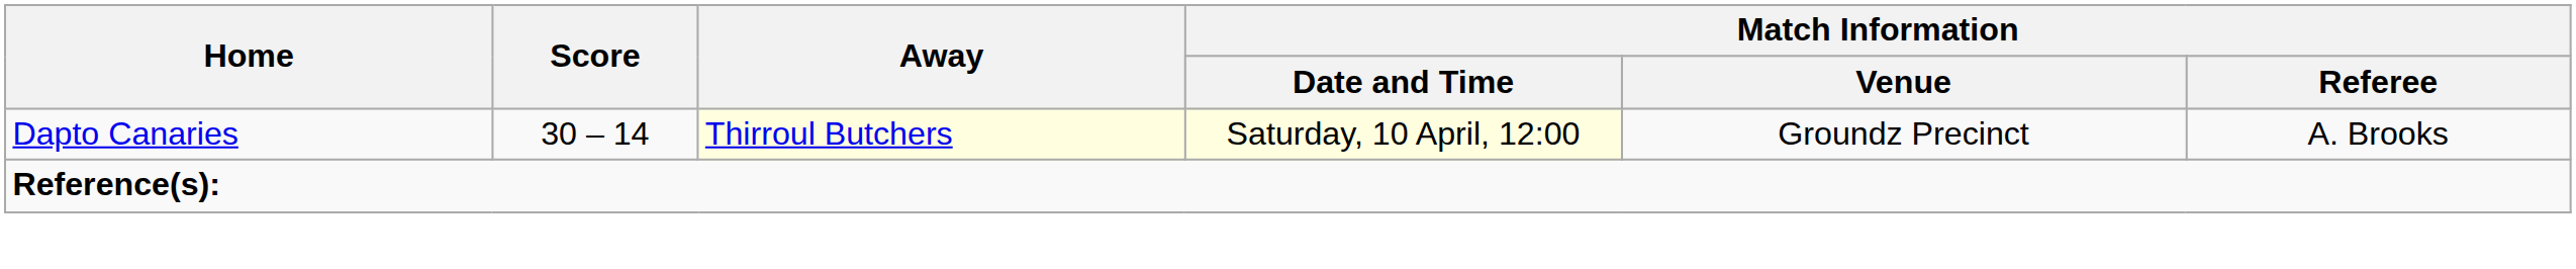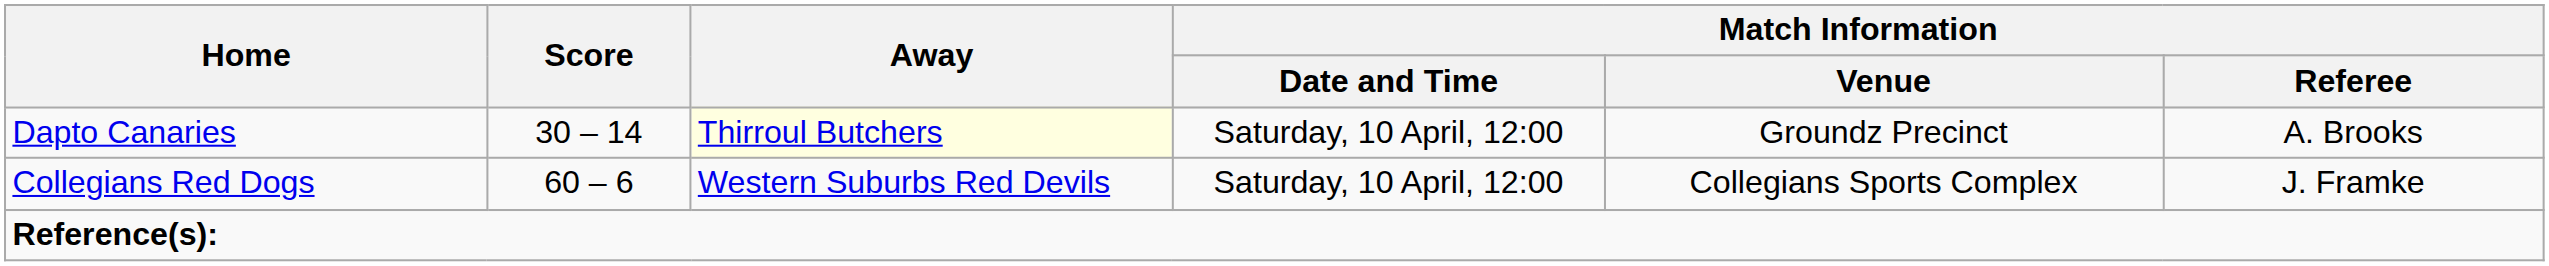Dapto Canaries | Match Information / Date and Time: lightyellow background -> no background
+ row: Collegians Red Dogs | 60 – 6 | Western Suburbs Red Devils | Saturday, 10 April, 12:00 | Collegians Sports Complex | J. Framke
